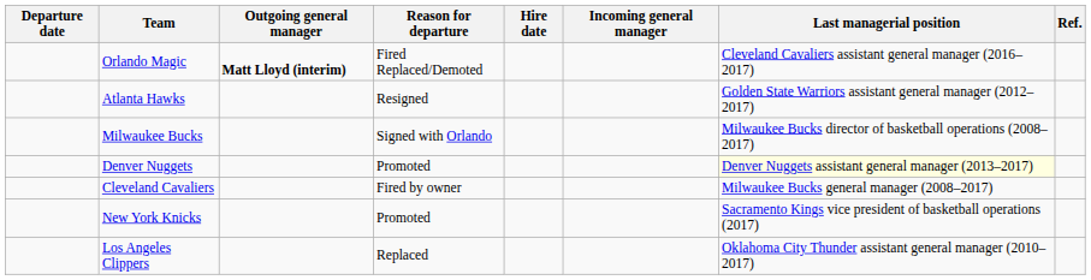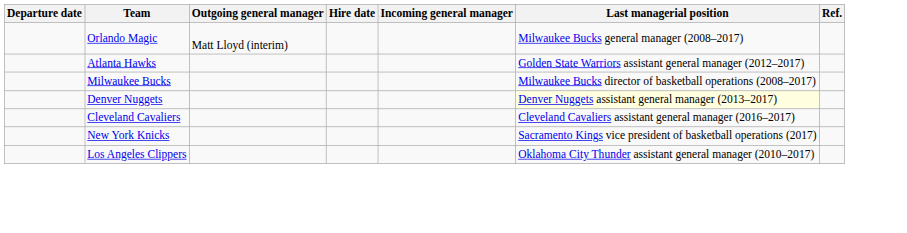- column: Reason for departure | Fired Replaced/Demoted | Resigned | Signed with Orlando | Promoted | Fired by owner | Promoted | Replaced
Orlando Magic | Outgoing general manager: bold -> normal
Orlando Magic | Last managerial position: Cleveland Cavaliers assistant general manager (2016–2017) -> Milwaukee Bucks general manager (2008–2017)
Cleveland Cavaliers | Last managerial position: Milwaukee Bucks general manager (2008–2017) -> Cleveland Cavaliers assistant general manager (2016–2017)
